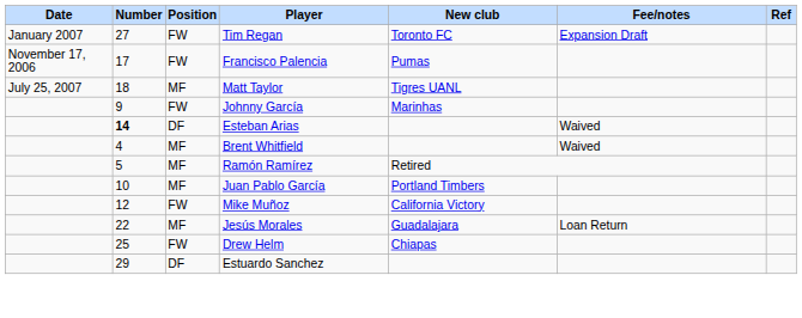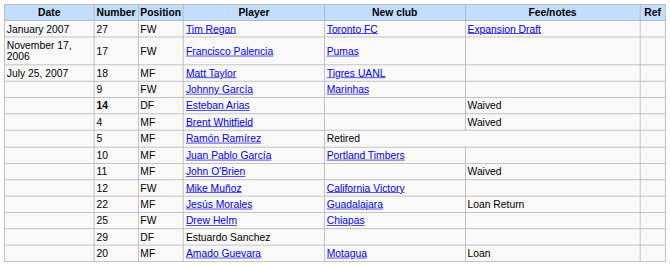+ row: 11 | MF | John O'Brien | Waived
+ row: 20 | MF | Amado Guevara | Motagua | Loan
